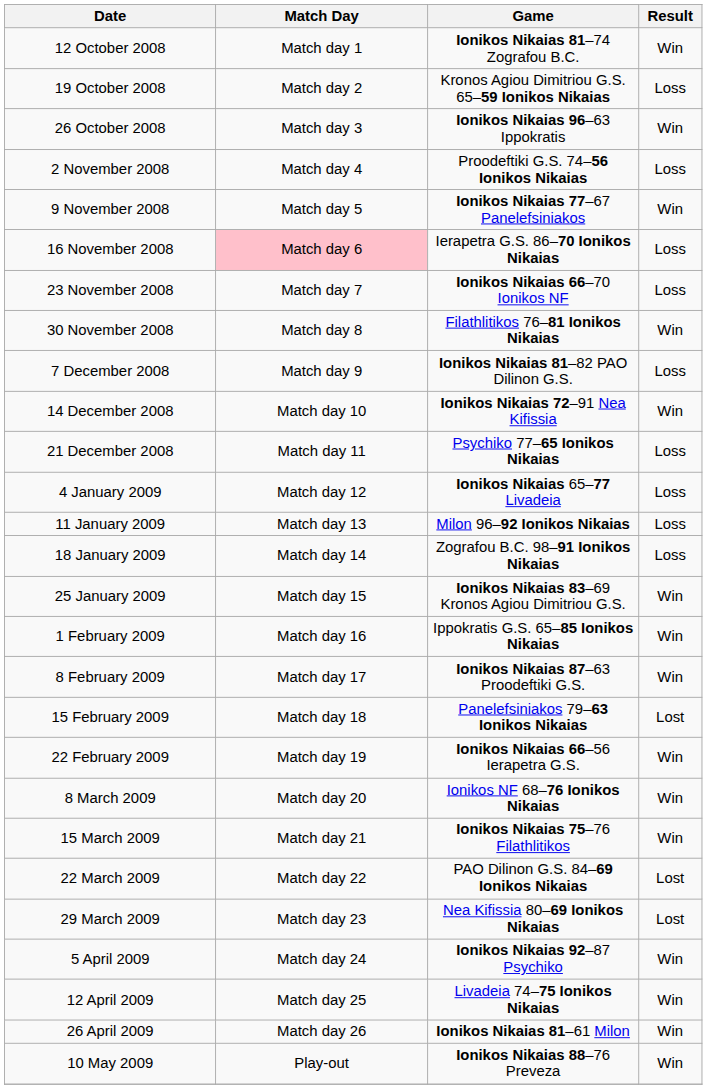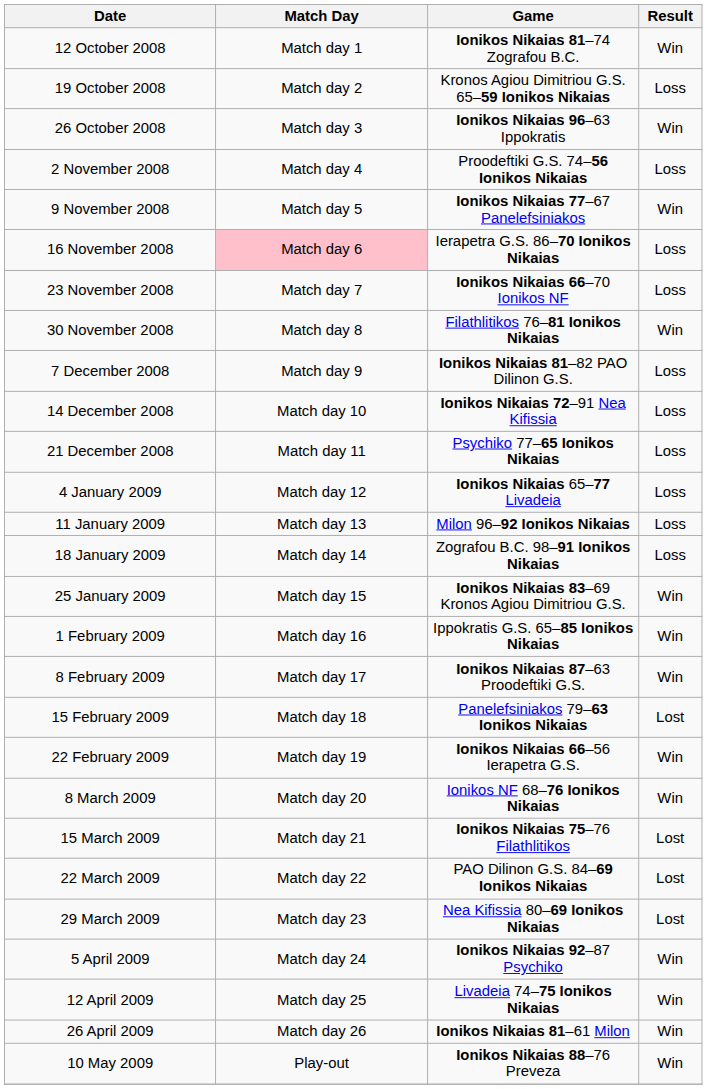14 December 2008 | Result: Win -> Loss
15 March 2009 | Result: Win -> Lost
